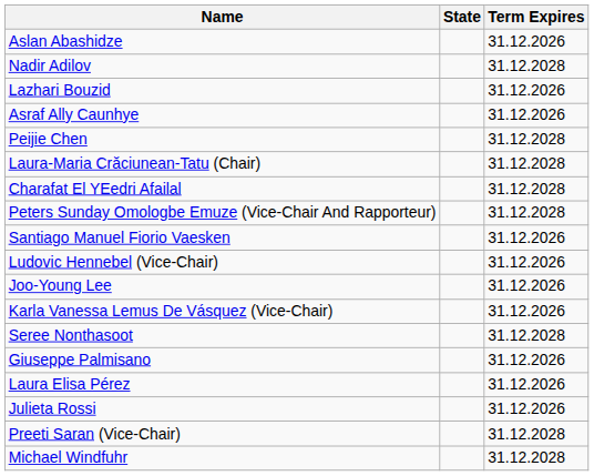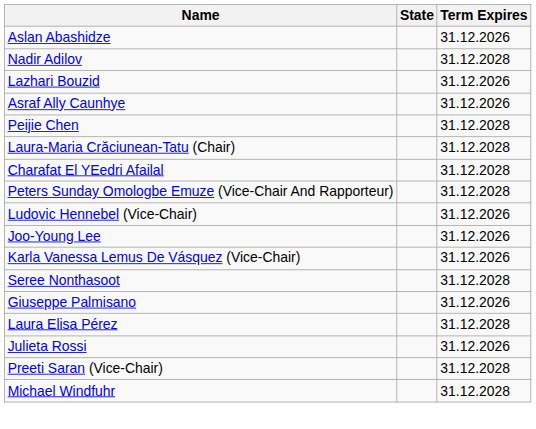- row: Santiago Manuel Fiorio Vaesken | 31.12.2026
Laura Elisa Pérez | Term Expires: 31.12.2026 -> 31.12.2028
